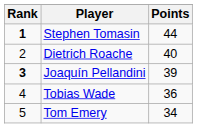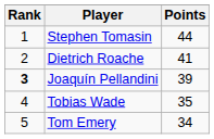Stephen Tomasin | Rank: bold -> normal
Dietrich Roache | Points: 40 -> 41
Tobias Wade | Points: 36 -> 35
